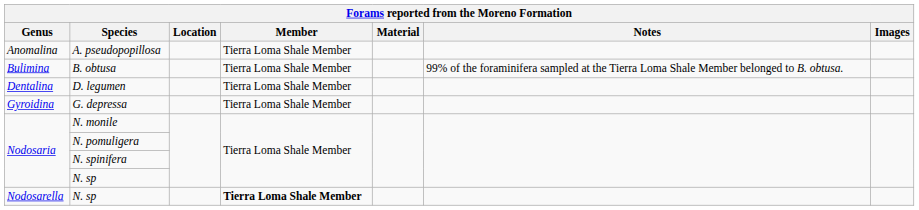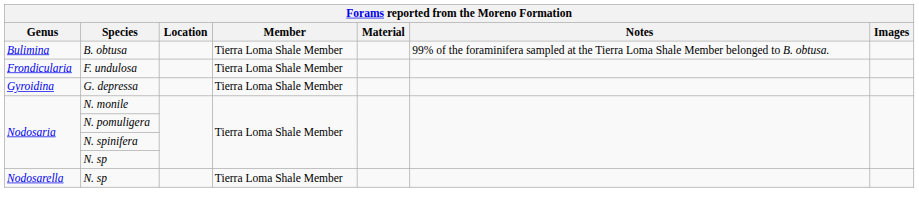- row: Anomalina | A. pseudopopillosa | Tierra Loma Shale Member
- row: Dentalina | D. legumen | Tierra Loma Shale Member
+ row: Frondicularia | F. undulosa | Tierra Loma Shale Member
Nodosarella / N. sp | Member: bold -> normal
